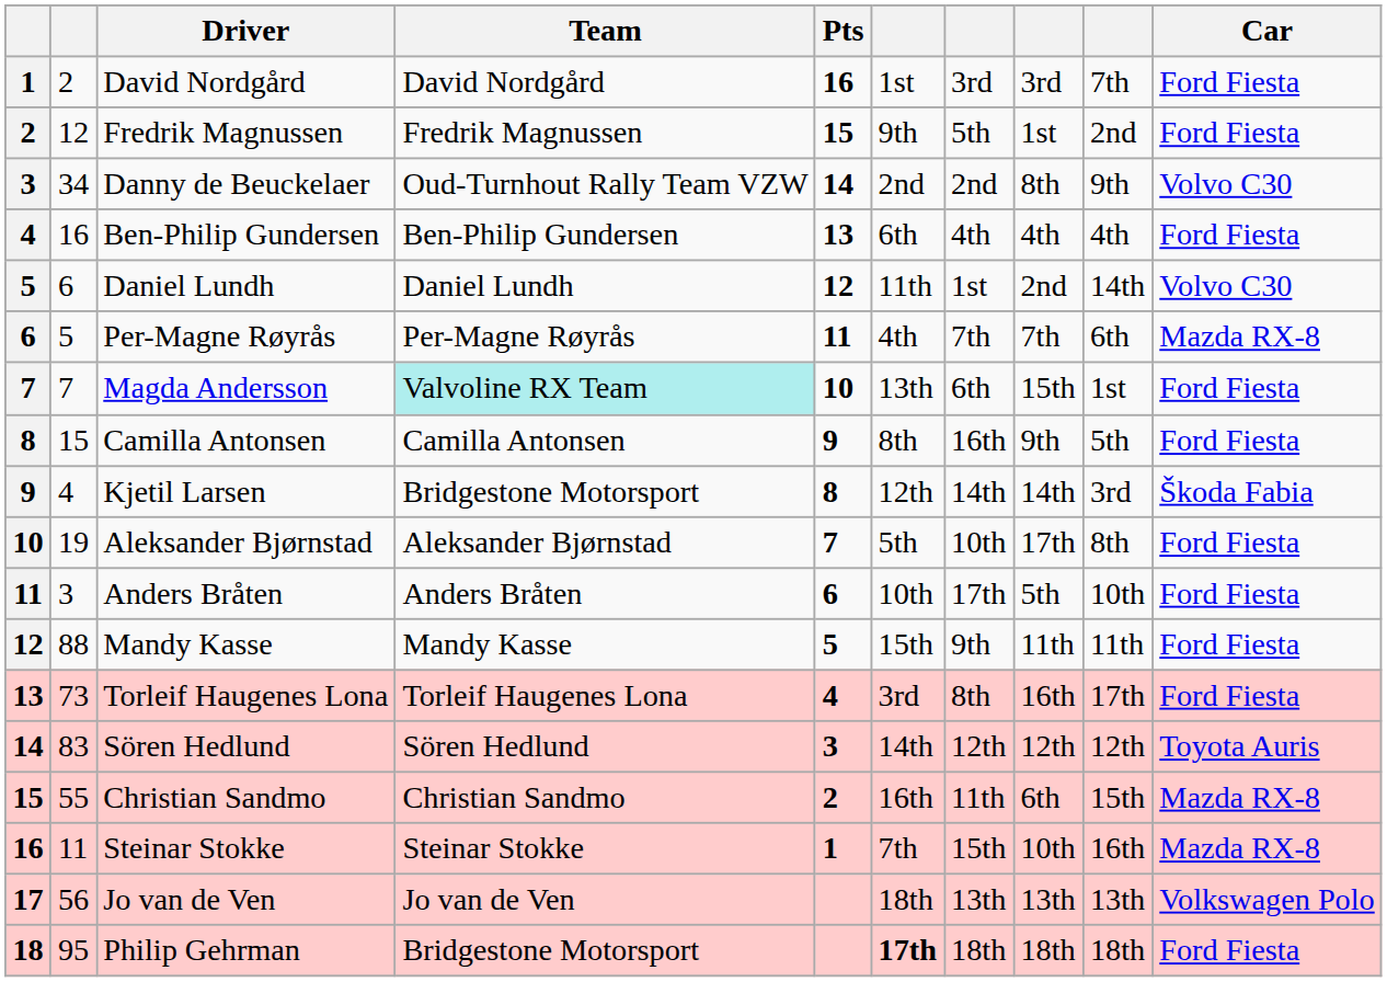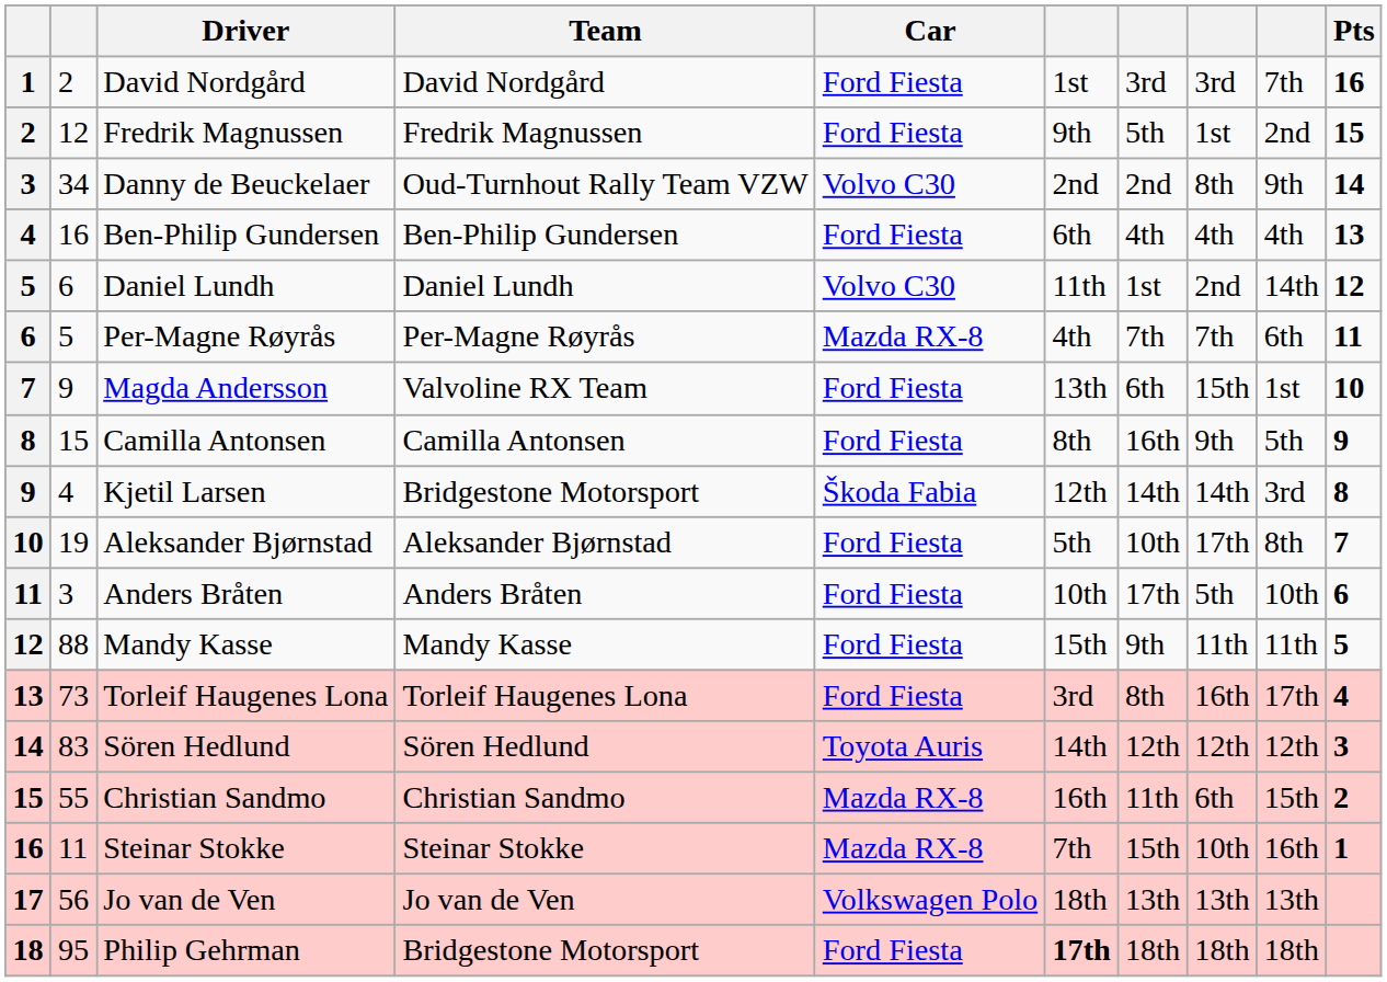columns swapped: Car <-> Pts
Magda Andersson | column 2: 7 -> 9
Magda Andersson | Team: paleturquoise background -> no background
